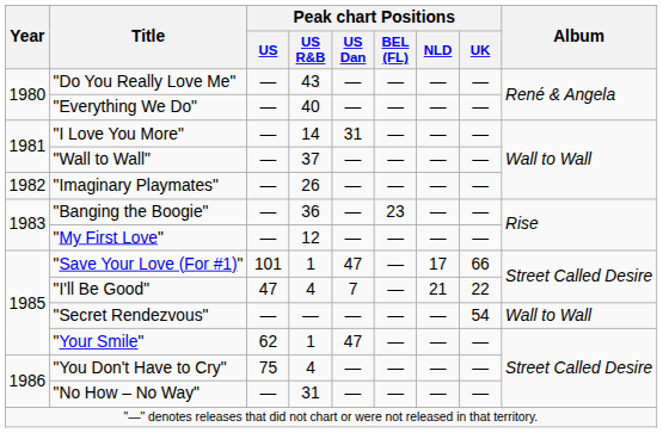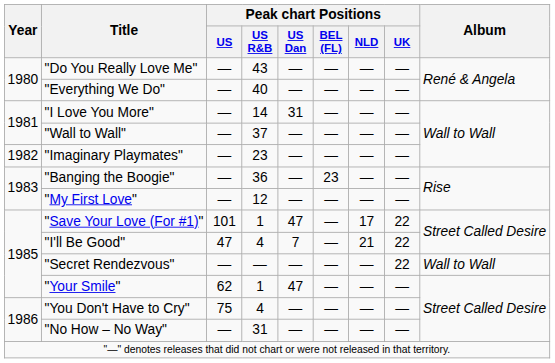"Imaginary Playmates" | Peak chart Positions / US R&B: 26 -> 23
"Save Your Love (For #1)" | Peak chart Positions / UK: 66 -> 22
"Secret Rendezvous" | Peak chart Positions / UK: 54 -> 22
